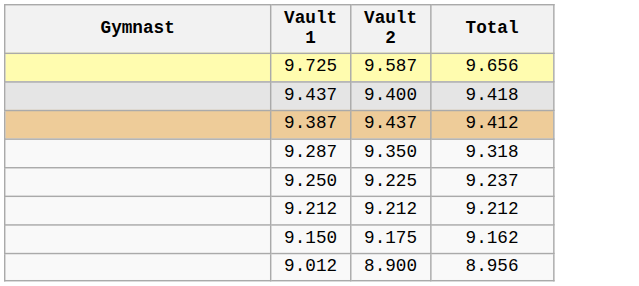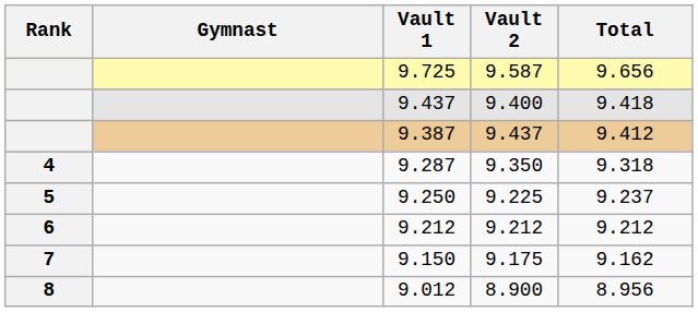+ column: Rank | 4 | 5 | 6 | 7 | 8
